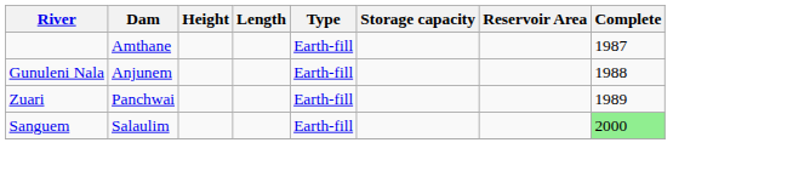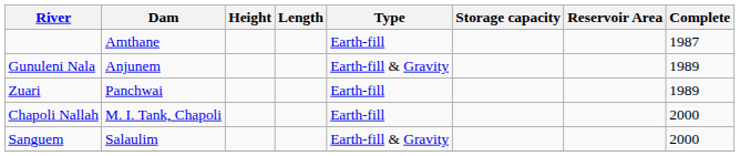Gunuleni Nala | Type: Earth-fill -> Earth-fill & Gravity
Gunuleni Nala | Complete: 1988 -> 1989
+ row: Chapoli Nallah | M. I. Tank, Chapoli | Earth-fill | 2000
Sanguem | Type: Earth-fill -> Earth-fill & Gravity
Sanguem | Complete: lightgreen background -> no background
